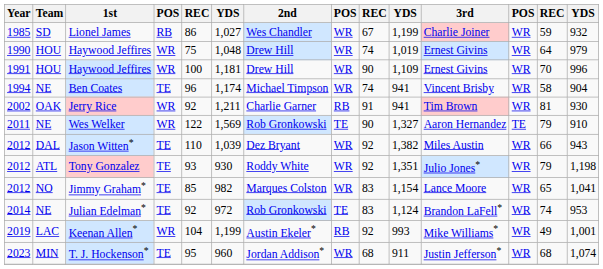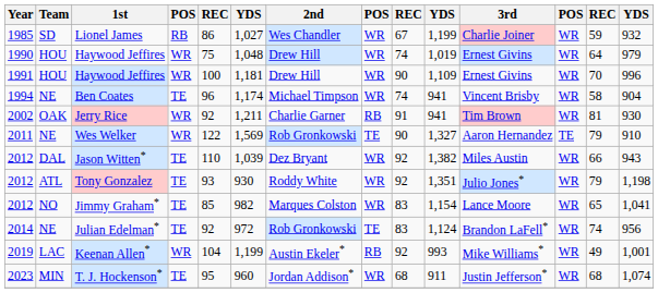Julian Edelman* | column 14: 953 -> 956
